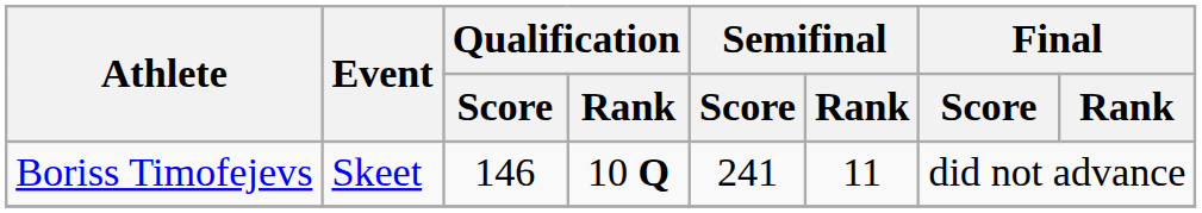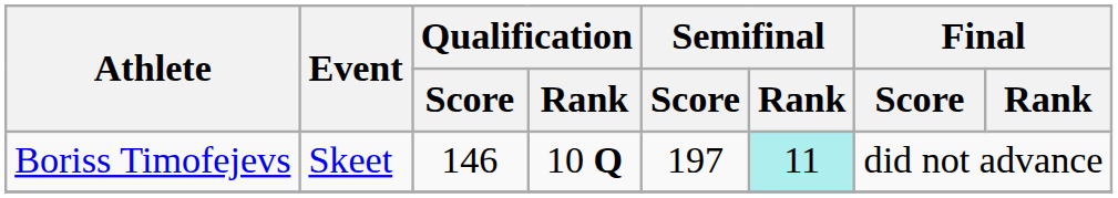Boriss Timofejevs | Semifinal / Score: 241 -> 197
Boriss Timofejevs | Semifinal / Rank: no background -> paleturquoise background
